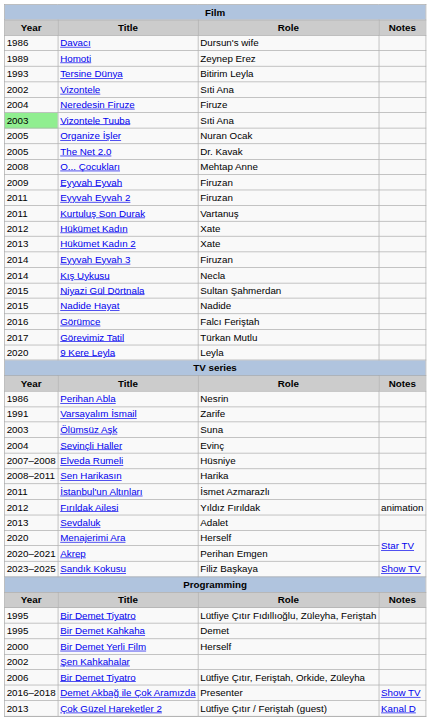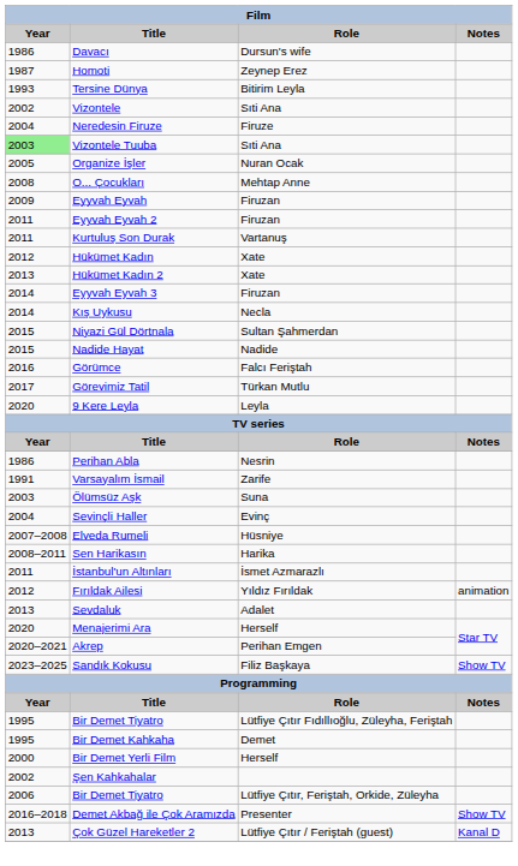Homoti | Year: 1989 -> 1987
- row: 2005 | The Net 2.0 | Dr. Kavak
